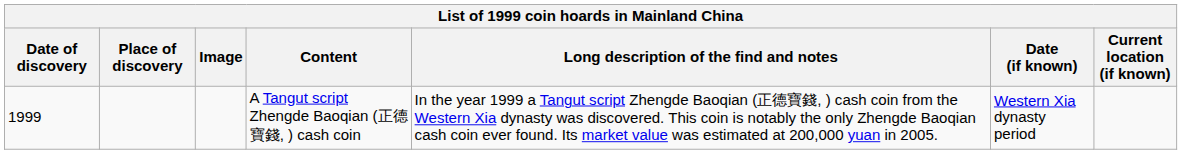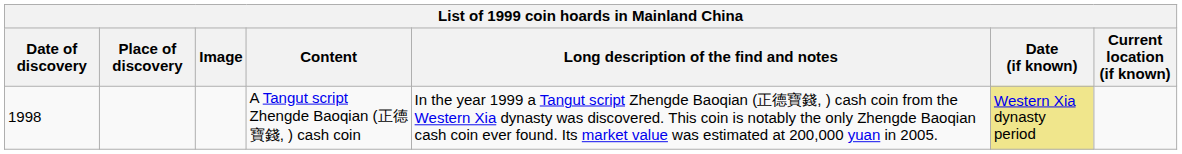A Tangut script Zhengde Baoqian (正德寶錢, ) cash coin | Date of discovery: 1999 -> 1998
A Tangut script Zhengde Baoqian (正德寶錢, ) cash coin | Date (if known): no background -> khaki background
